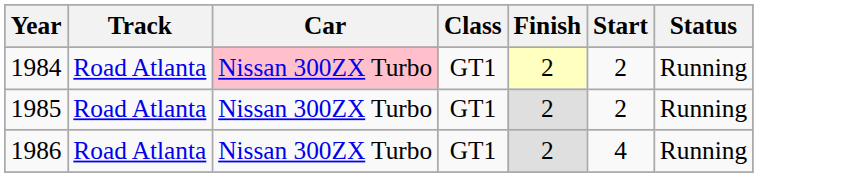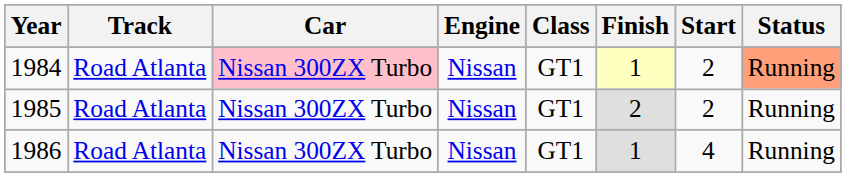+ column: Engine | Nissan | Nissan | Nissan
1984 | Finish: 2 -> 1
1984 | Status: no background -> lightsalmon background
1986 | Finish: 2 -> 1
